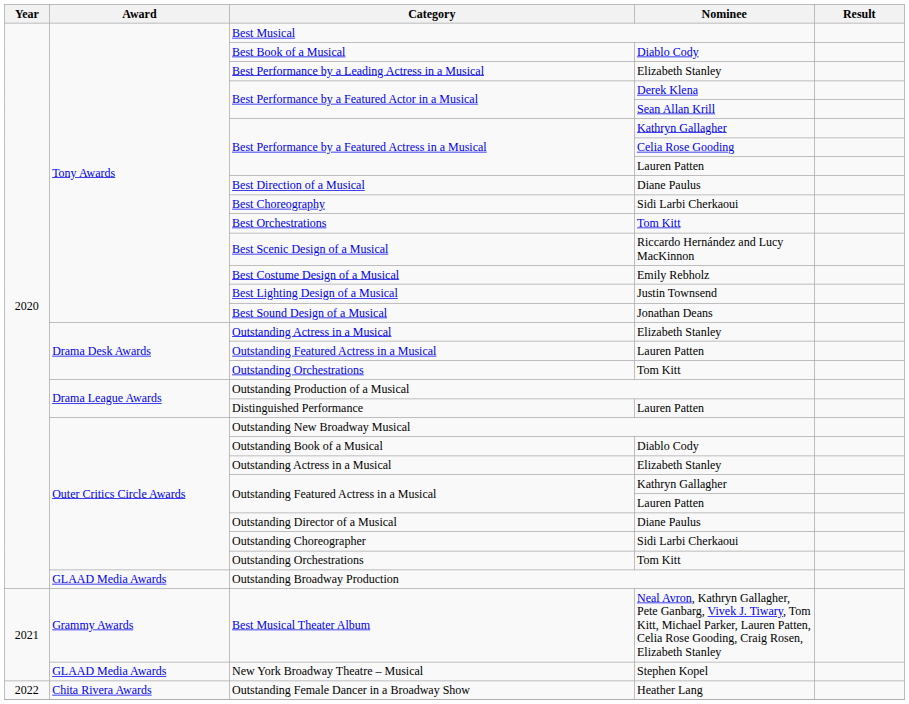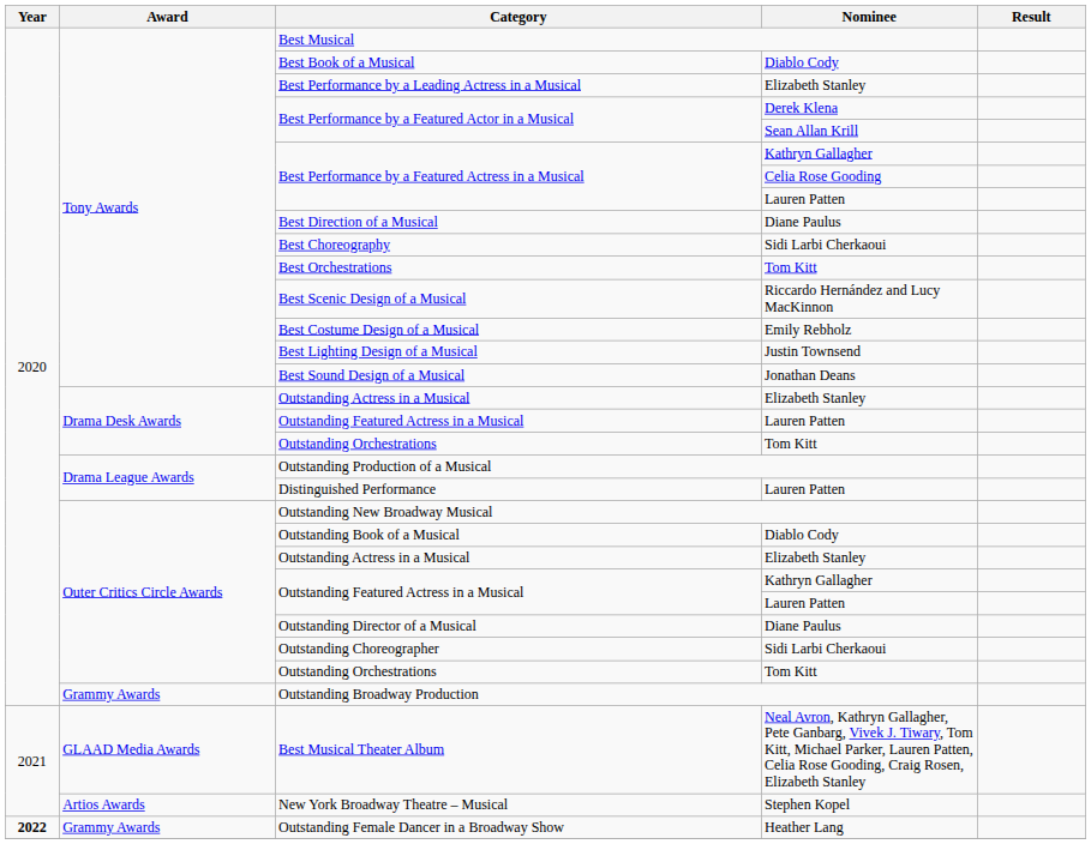Outstanding Broadway Production | Award: GLAAD Media Awards -> Grammy Awards
Best Musical Theater Album | Award: Grammy Awards -> GLAAD Media Awards
New York Broadway Theatre – Musical | Award: GLAAD Media Awards -> Artios Awards
Outstanding Female Dancer in a Broadway Show | Year: normal -> bold
Outstanding Female Dancer in a Broadway Show | Award: Chita Rivera Awards -> Grammy Awards
